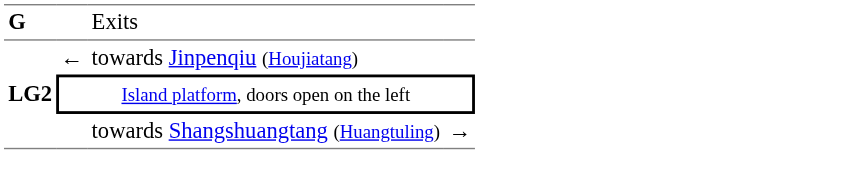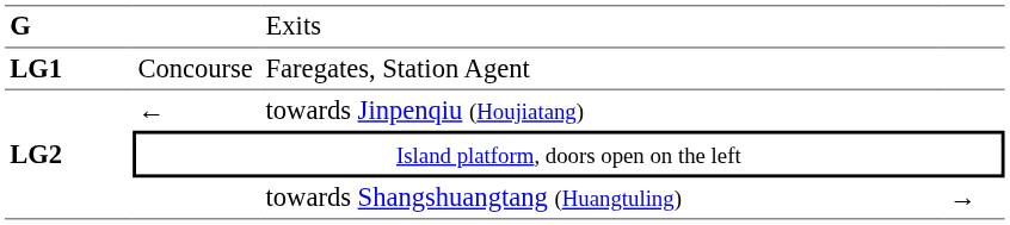+ row: LG1 | Concourse | Faregates, Station Agent
